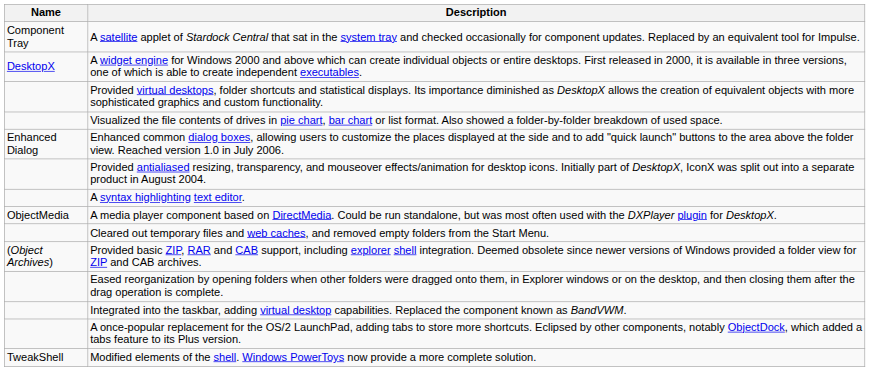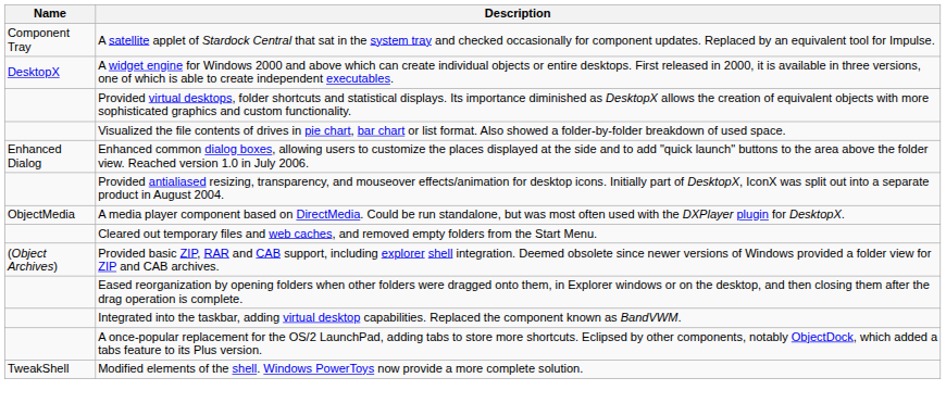- row: A syntax highlighting text editor.
